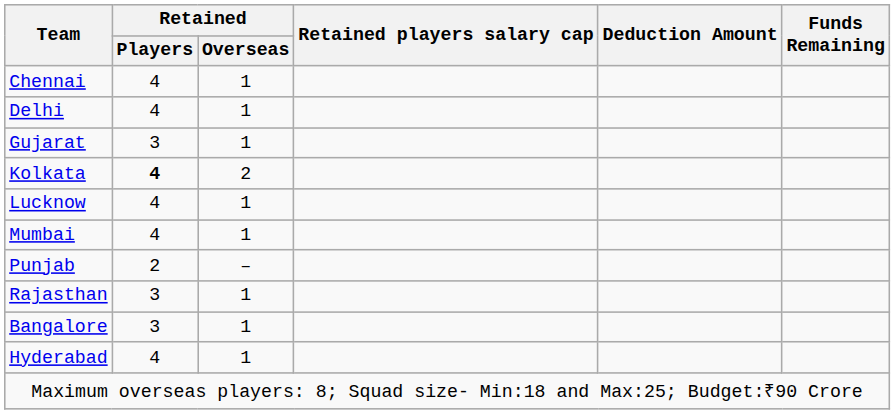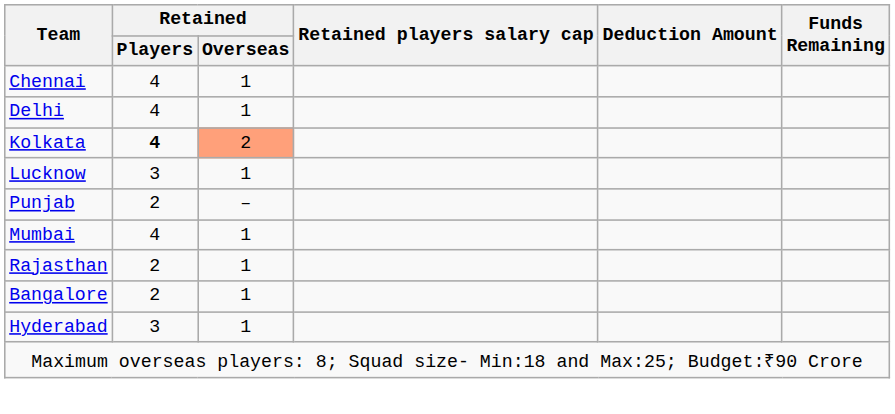- row: Gujarat | 3 | 1
Kolkata | Retained / Overseas: no background -> lightsalmon background
Lucknow | Retained / Players: 4 -> 3
rows swapped: Mumbai <-> Punjab
Rajasthan | Retained / Players: 3 -> 2
Bangalore | Retained / Players: 3 -> 2
Hyderabad | Retained / Players: 4 -> 3
